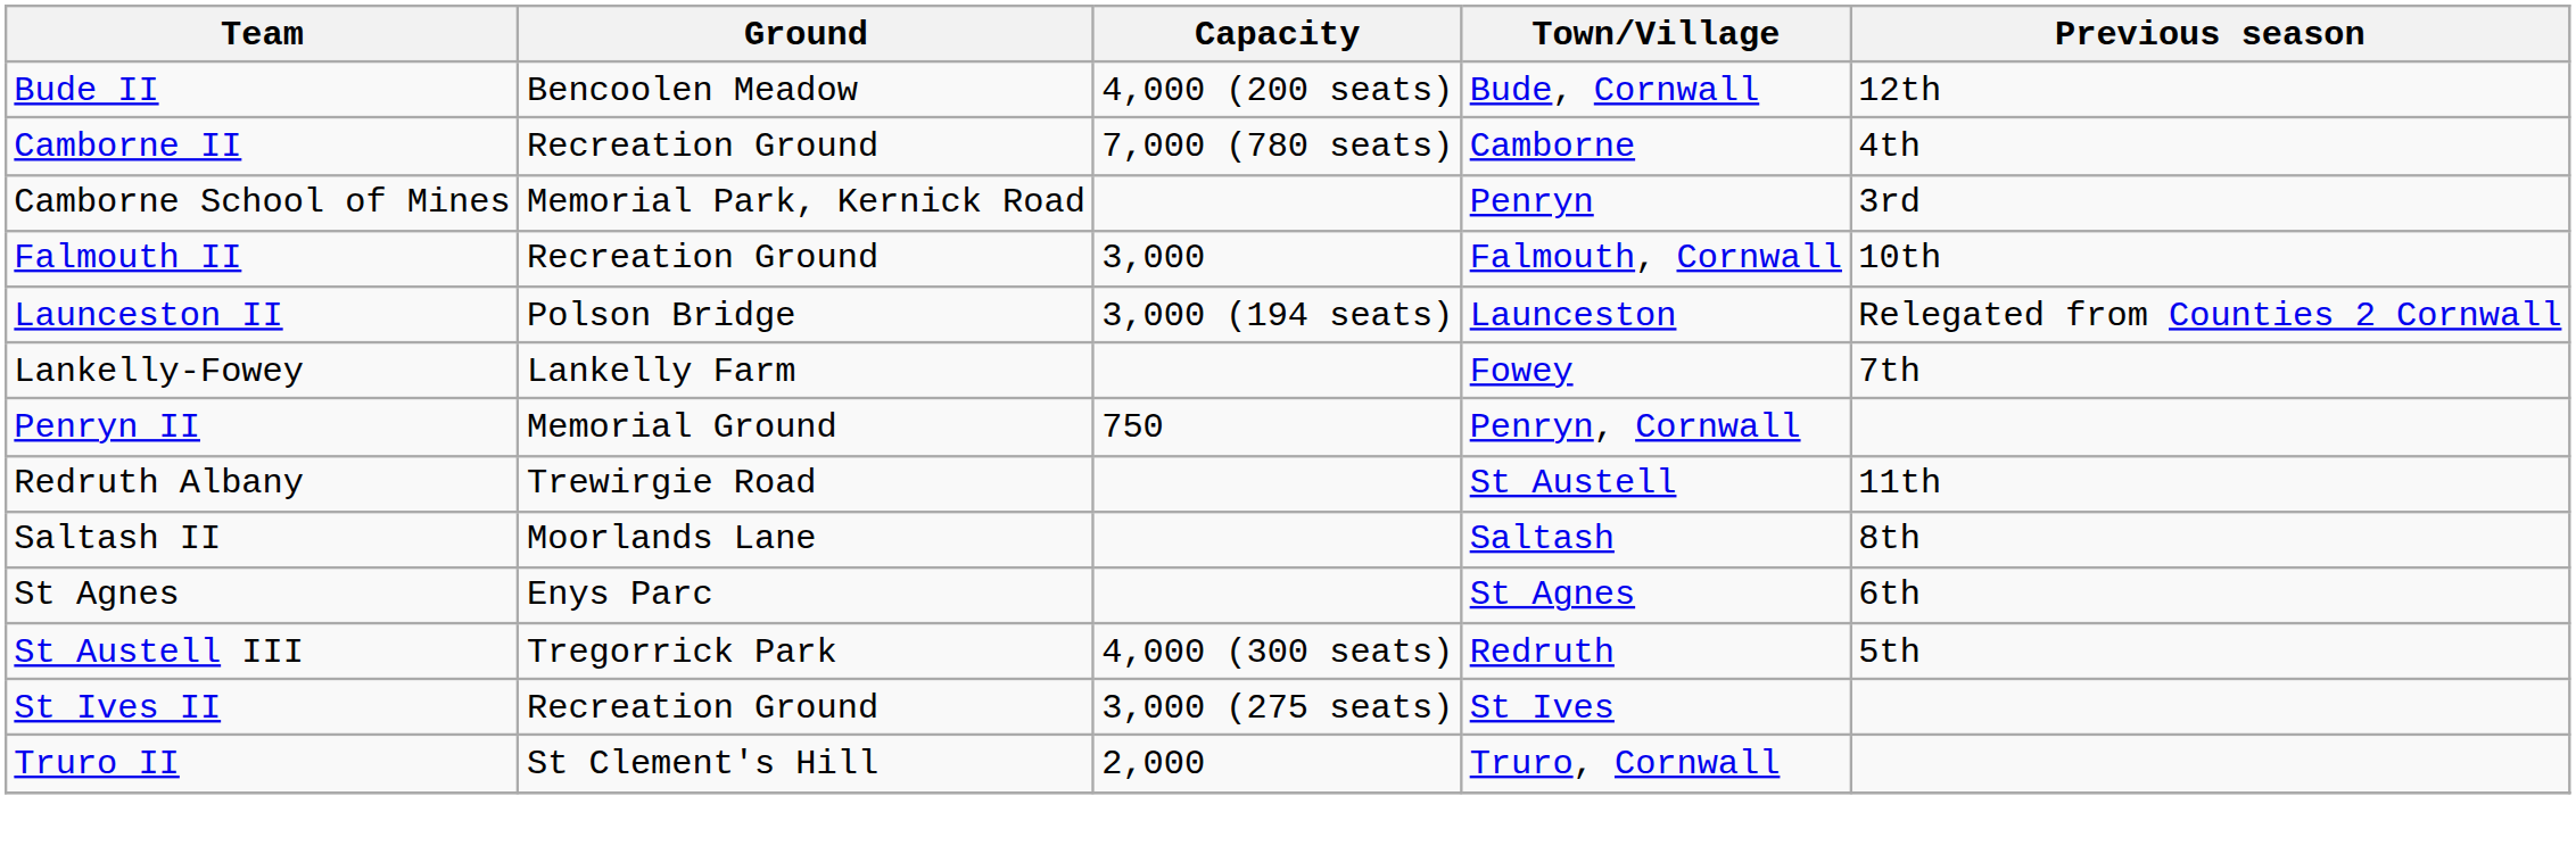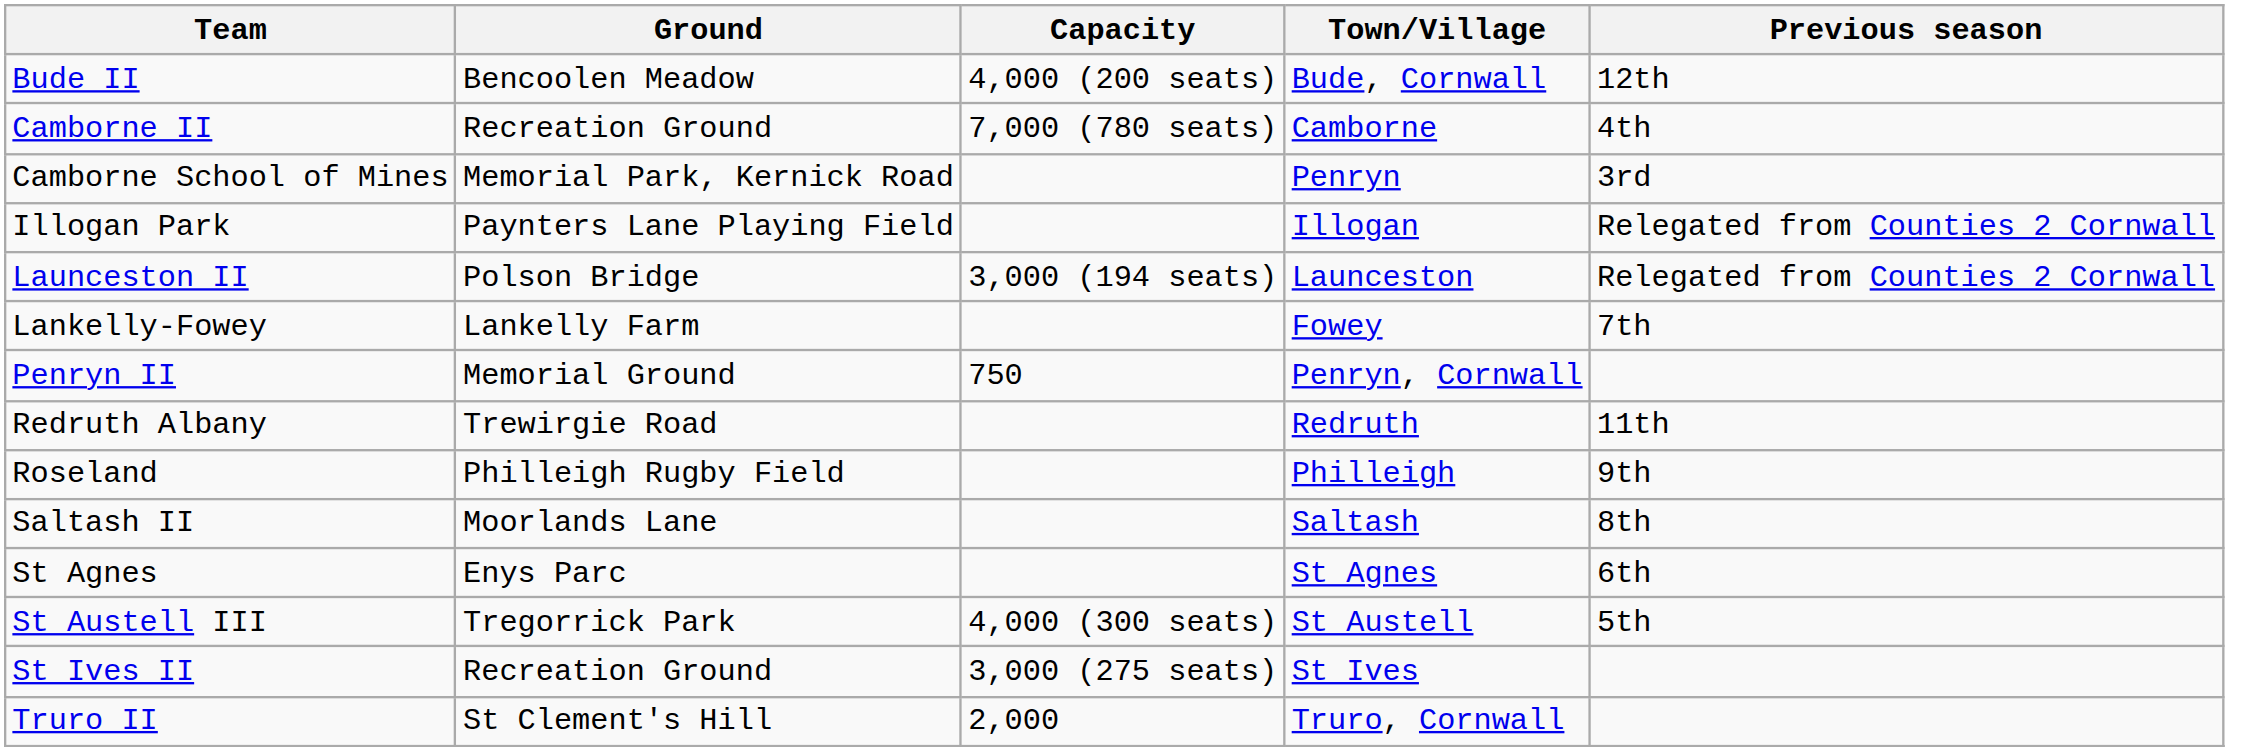- row: Falmouth II | Recreation Ground | 3,000 | Falmouth, Cornwall | 10th
+ row: Illogan Park | Paynters Lane Playing Field | Illogan | Relegated from Counties 2 Cornwall
Redruth Albany | Town/Village: St Austell -> Redruth
+ row: Roseland | Philleigh Rugby Field | Philleigh | 9th
St Austell III | Town/Village: Redruth -> St Austell
